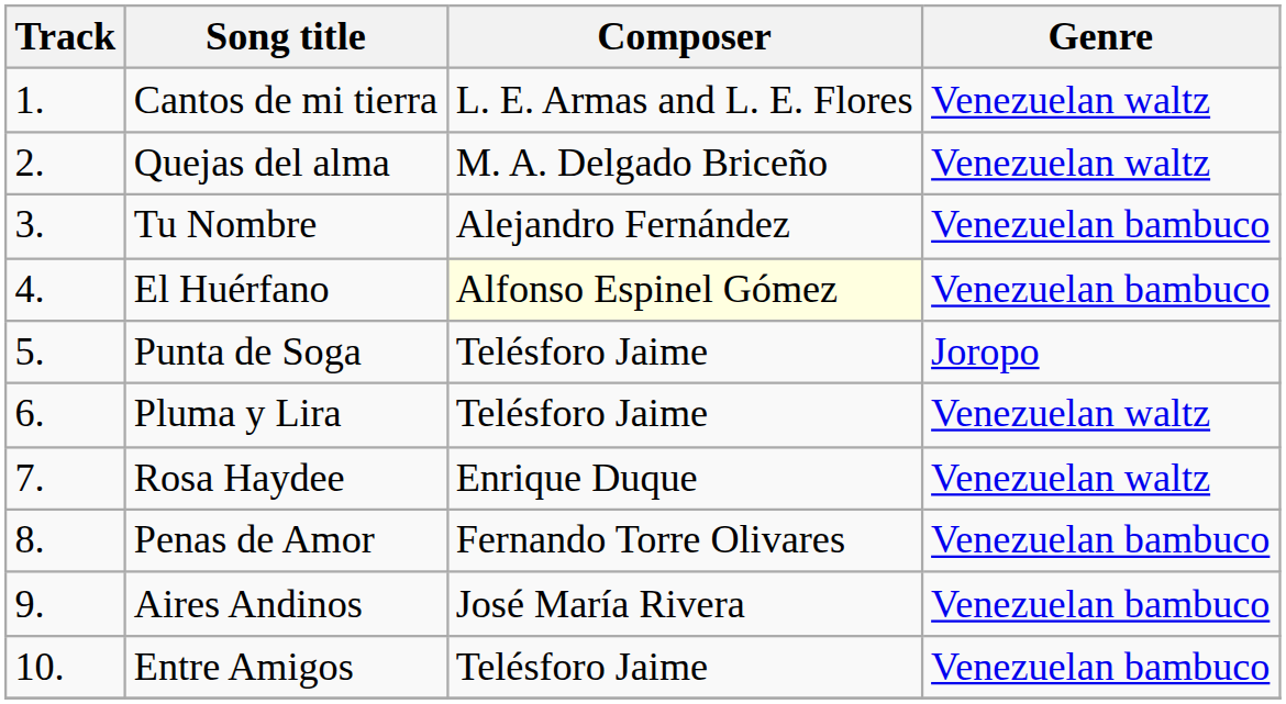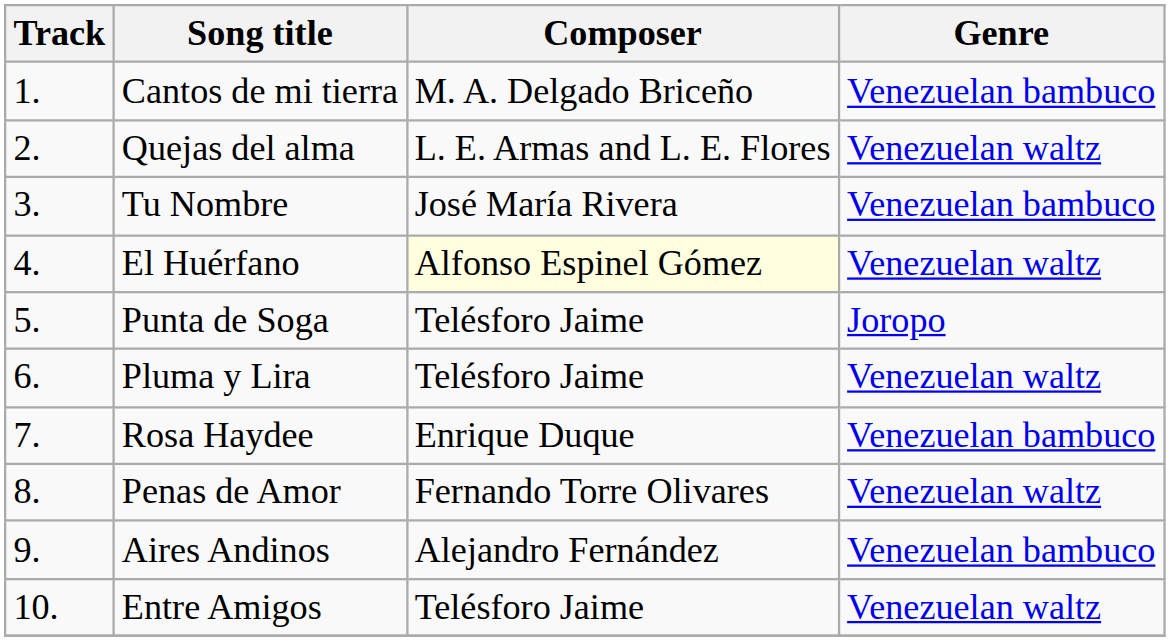Cantos de mi tierra | Composer: L. E. Armas and L. E. Flores -> M. A. Delgado Briceño
Cantos de mi tierra | Genre: Venezuelan waltz -> Venezuelan bambuco
Quejas del alma | Composer: M. A. Delgado Briceño -> L. E. Armas and L. E. Flores
Tu Nombre | Composer: Alejandro Fernández -> José María Rivera
El Huérfano | Genre: Venezuelan bambuco -> Venezuelan waltz
Rosa Haydee | Genre: Venezuelan waltz -> Venezuelan bambuco
Penas de Amor | Genre: Venezuelan bambuco -> Venezuelan waltz
Aires Andinos | Composer: José María Rivera -> Alejandro Fernández
Entre Amigos | Genre: Venezuelan bambuco -> Venezuelan waltz
